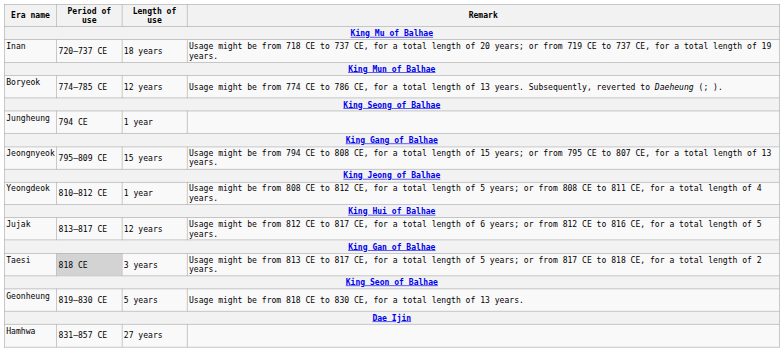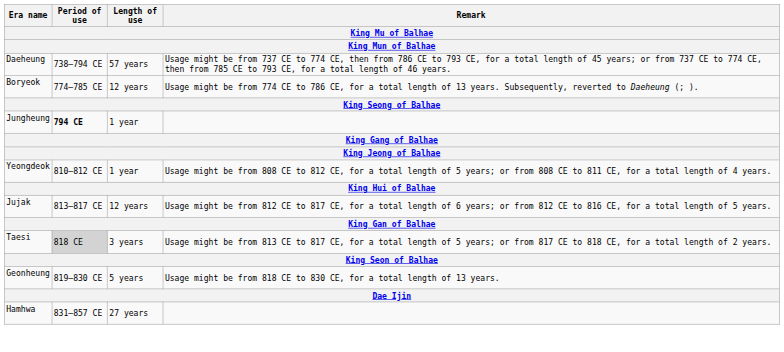- row: Inan | 720–737 CE | 18 years | Usage might be from 718 CE to 737 CE, for a total length of 20 years; or from 719 CE to 737 CE, for a total length of 19 years.
+ row: Daeheung | 738–794 CE | 57 years | Usage might be from 737 CE to 774 CE, then from 786 CE to 793 CE, for a total length of 45 years; or from 737 CE to 774 CE, then from 785 CE to 793 CE, for a total length of 46 years.
Jungheung | Period of use: normal -> bold
- row: Jeongnyeok | 795–809 CE | 15 years | Usage might be from 794 CE to 808 CE, for a total length of 15 years; or from 795 CE to 807 CE, for a total length of 13 years.
